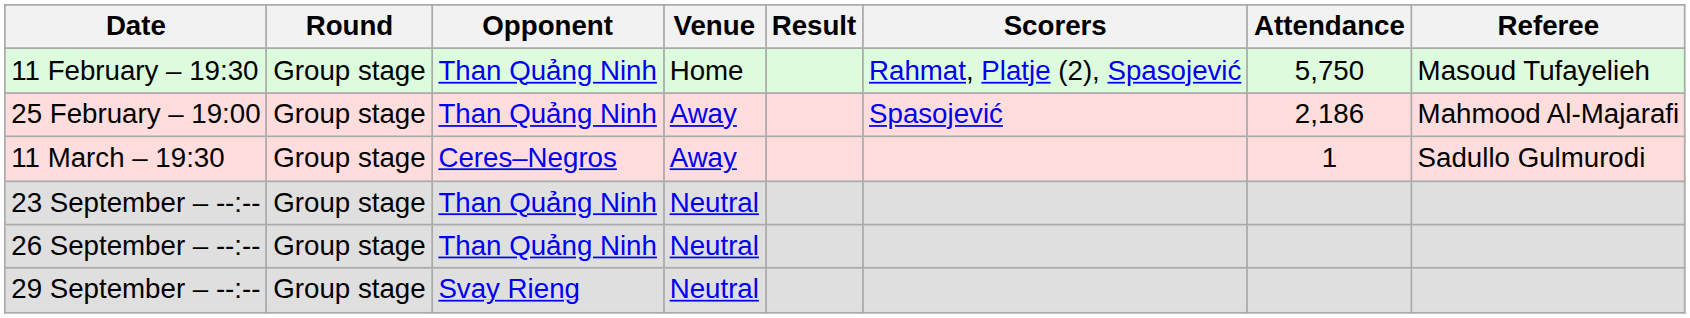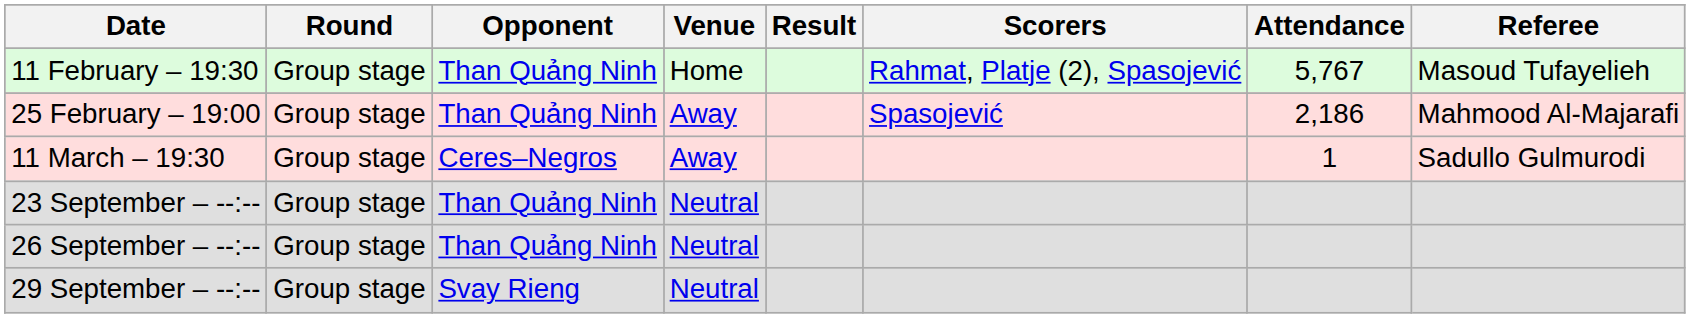11 February – 19:30 | Attendance: 5,750 -> 5,767
